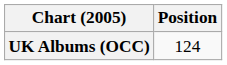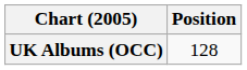UK Albums (OCC) | Position: 124 -> 128
